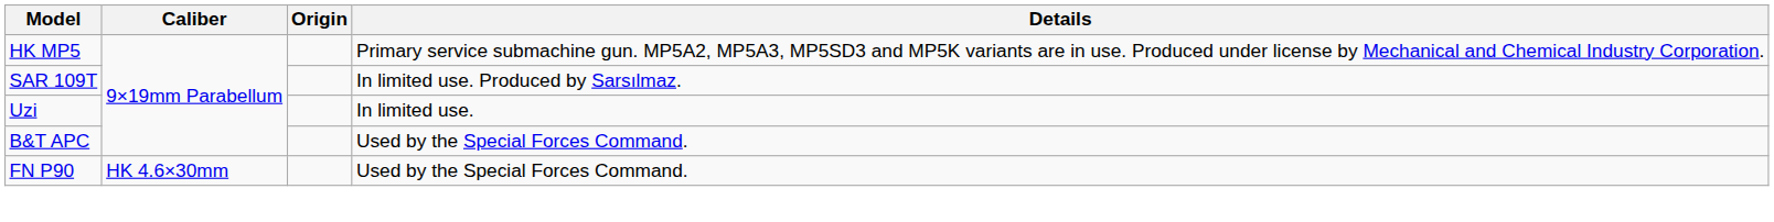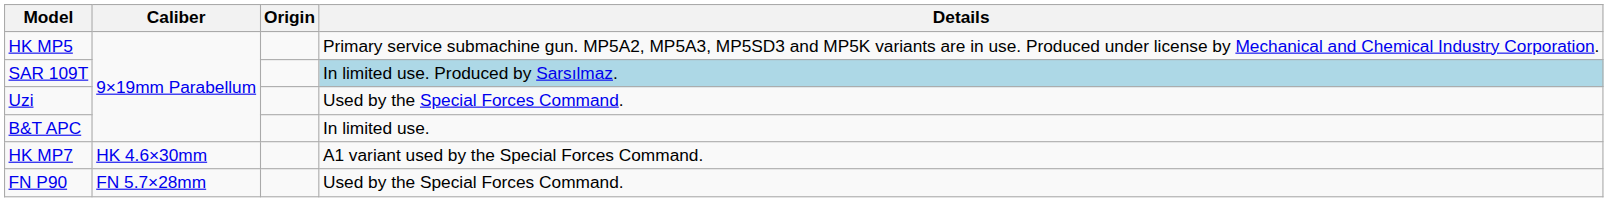SAR 109T | Details: no background -> lightblue background
Uzi | Details: In limited use. -> Used by the Special Forces Command.
B&T APC | Details: Used by the Special Forces Command. -> In limited use.
+ row: HK MP7 | HK 4.6×30mm | A1 variant used by the Special Forces Command.
FN P90 | Caliber: HK 4.6×30mm -> FN 5.7×28mm
